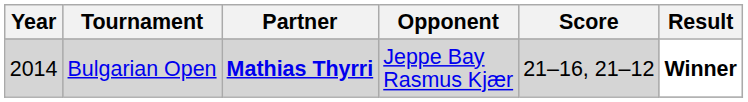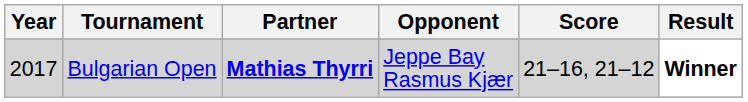Bulgarian Open | Year: 2014 -> 2017
